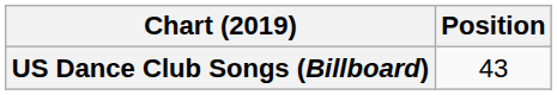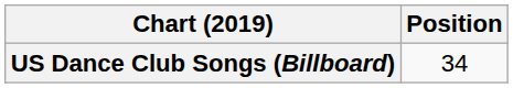US Dance Club Songs (Billboard) | Position: 43 -> 34
